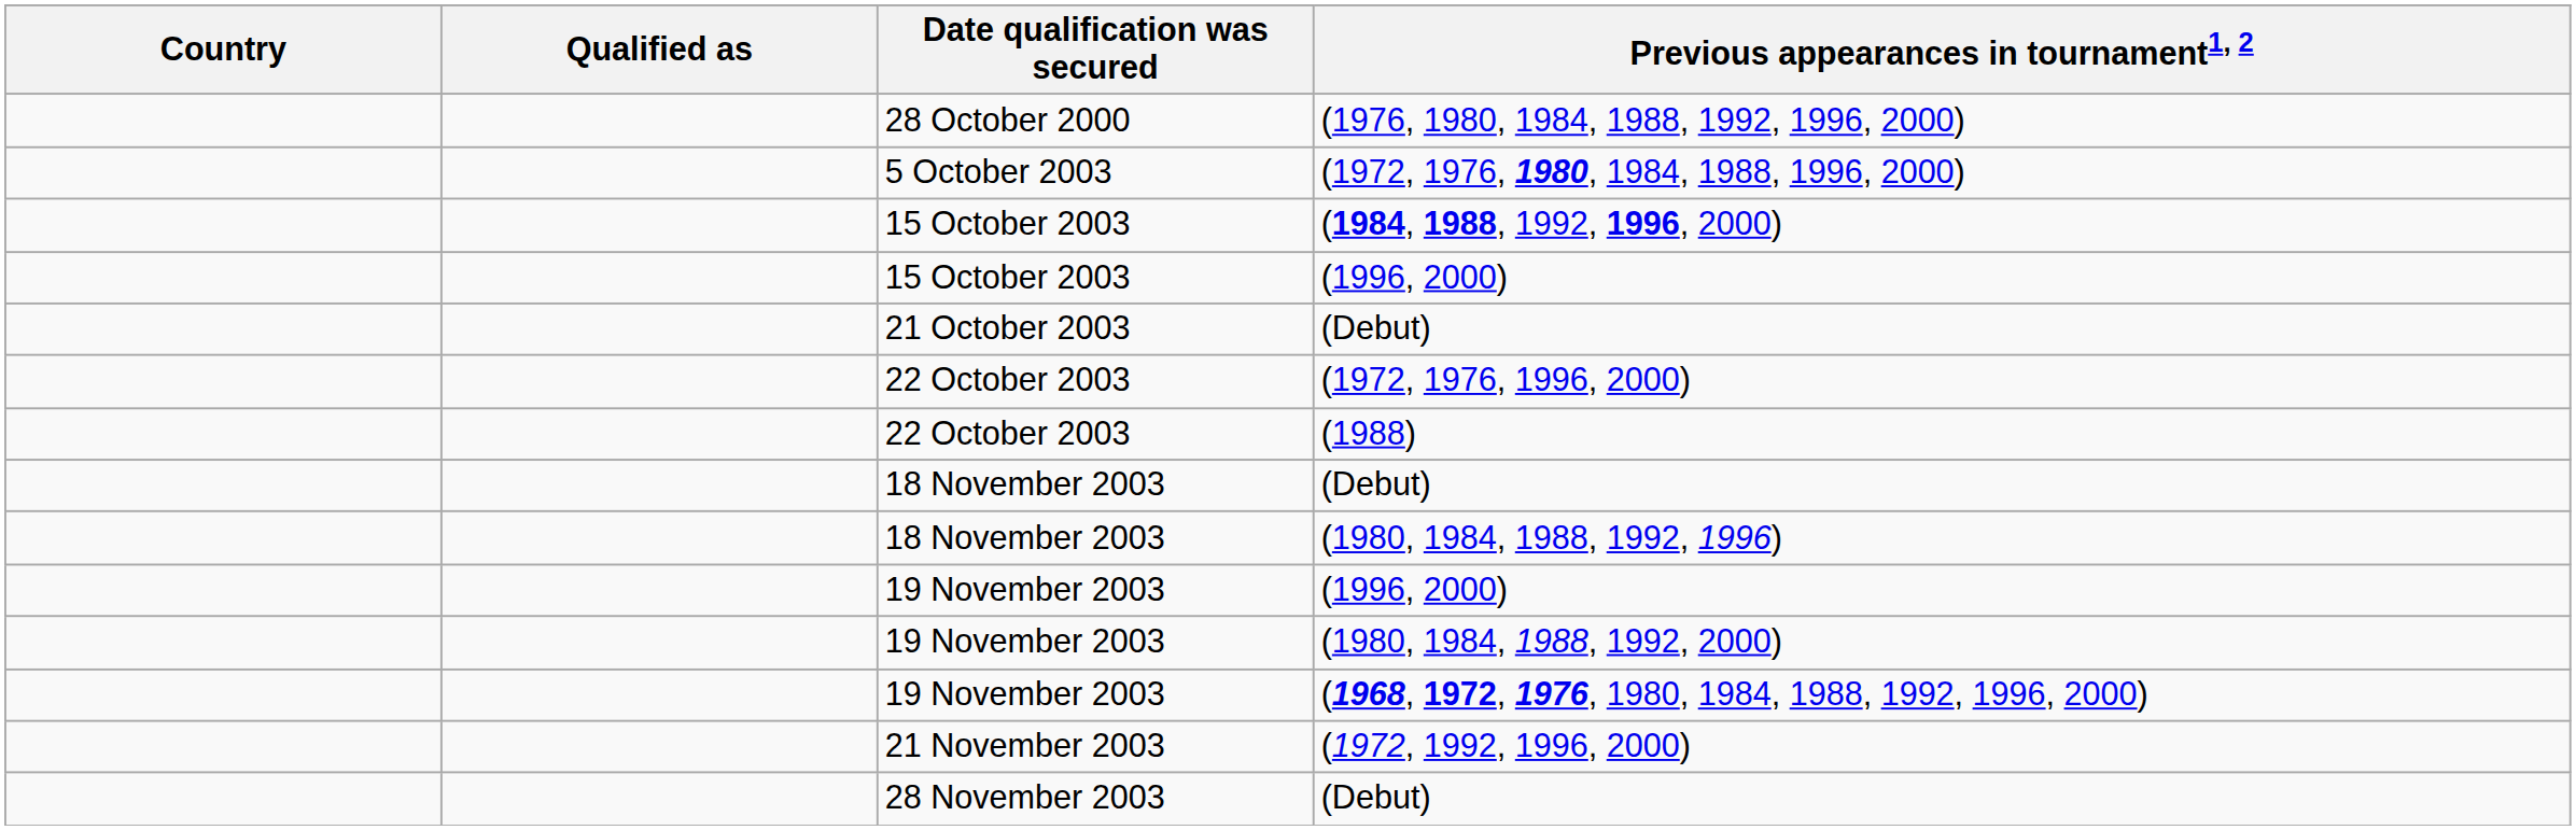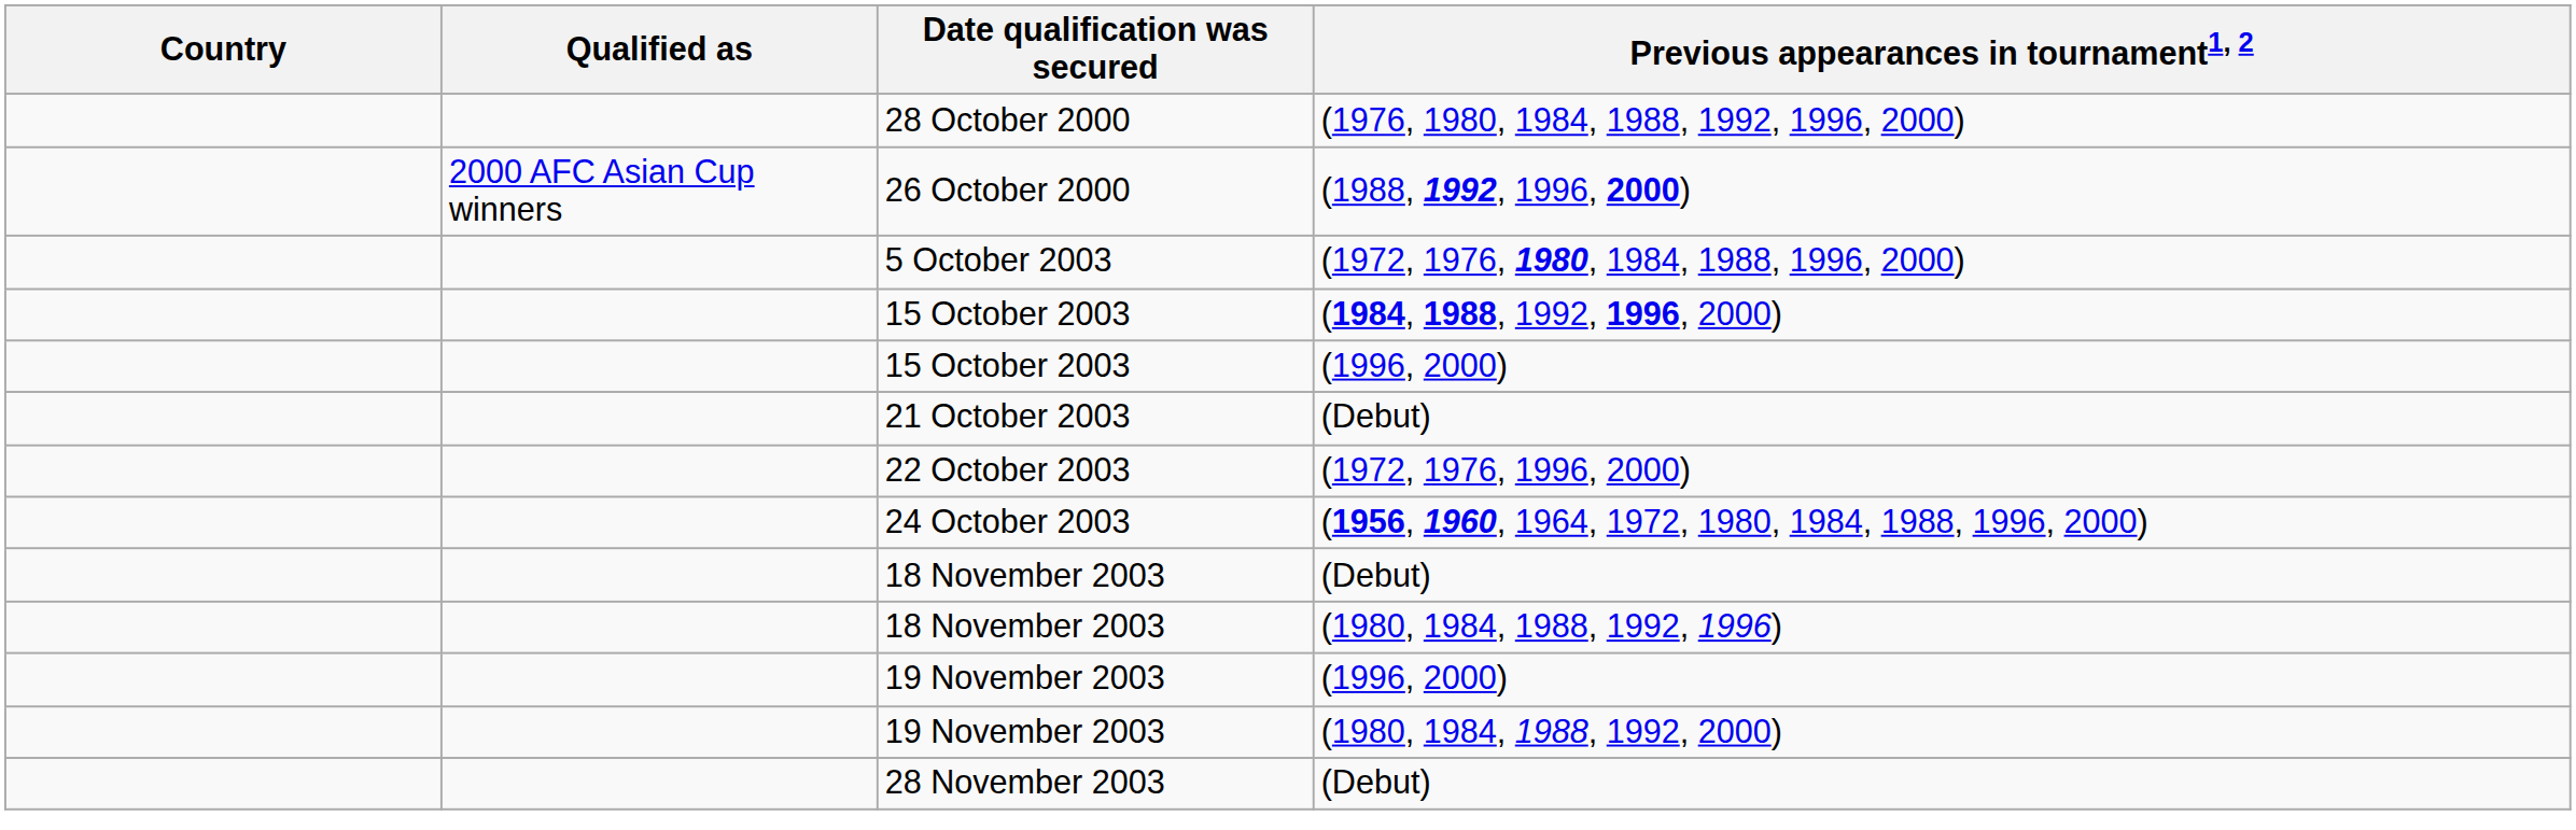+ row: 2000 AFC Asian Cup winners | 26 October 2000 | (1988, 1992, 1996, 2000)
- row: 22 October 2003 | (1988)
+ row: 24 October 2003 | (1956, 1960, 1964, 1972, 1980, 1984, 1988, 1996, 2000)
- row: 19 November 2003 | (1968, 1972, 1976, 1980, 1984, 1988, 1992, 1996, 2000)
- row: 21 November 2003 | (1972, 1992, 1996, 2000)
